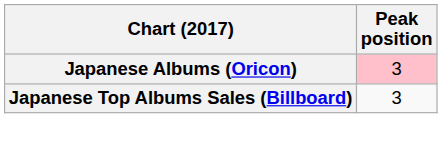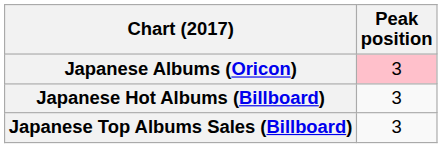+ row: Japanese Hot Albums (Billboard) | 3
